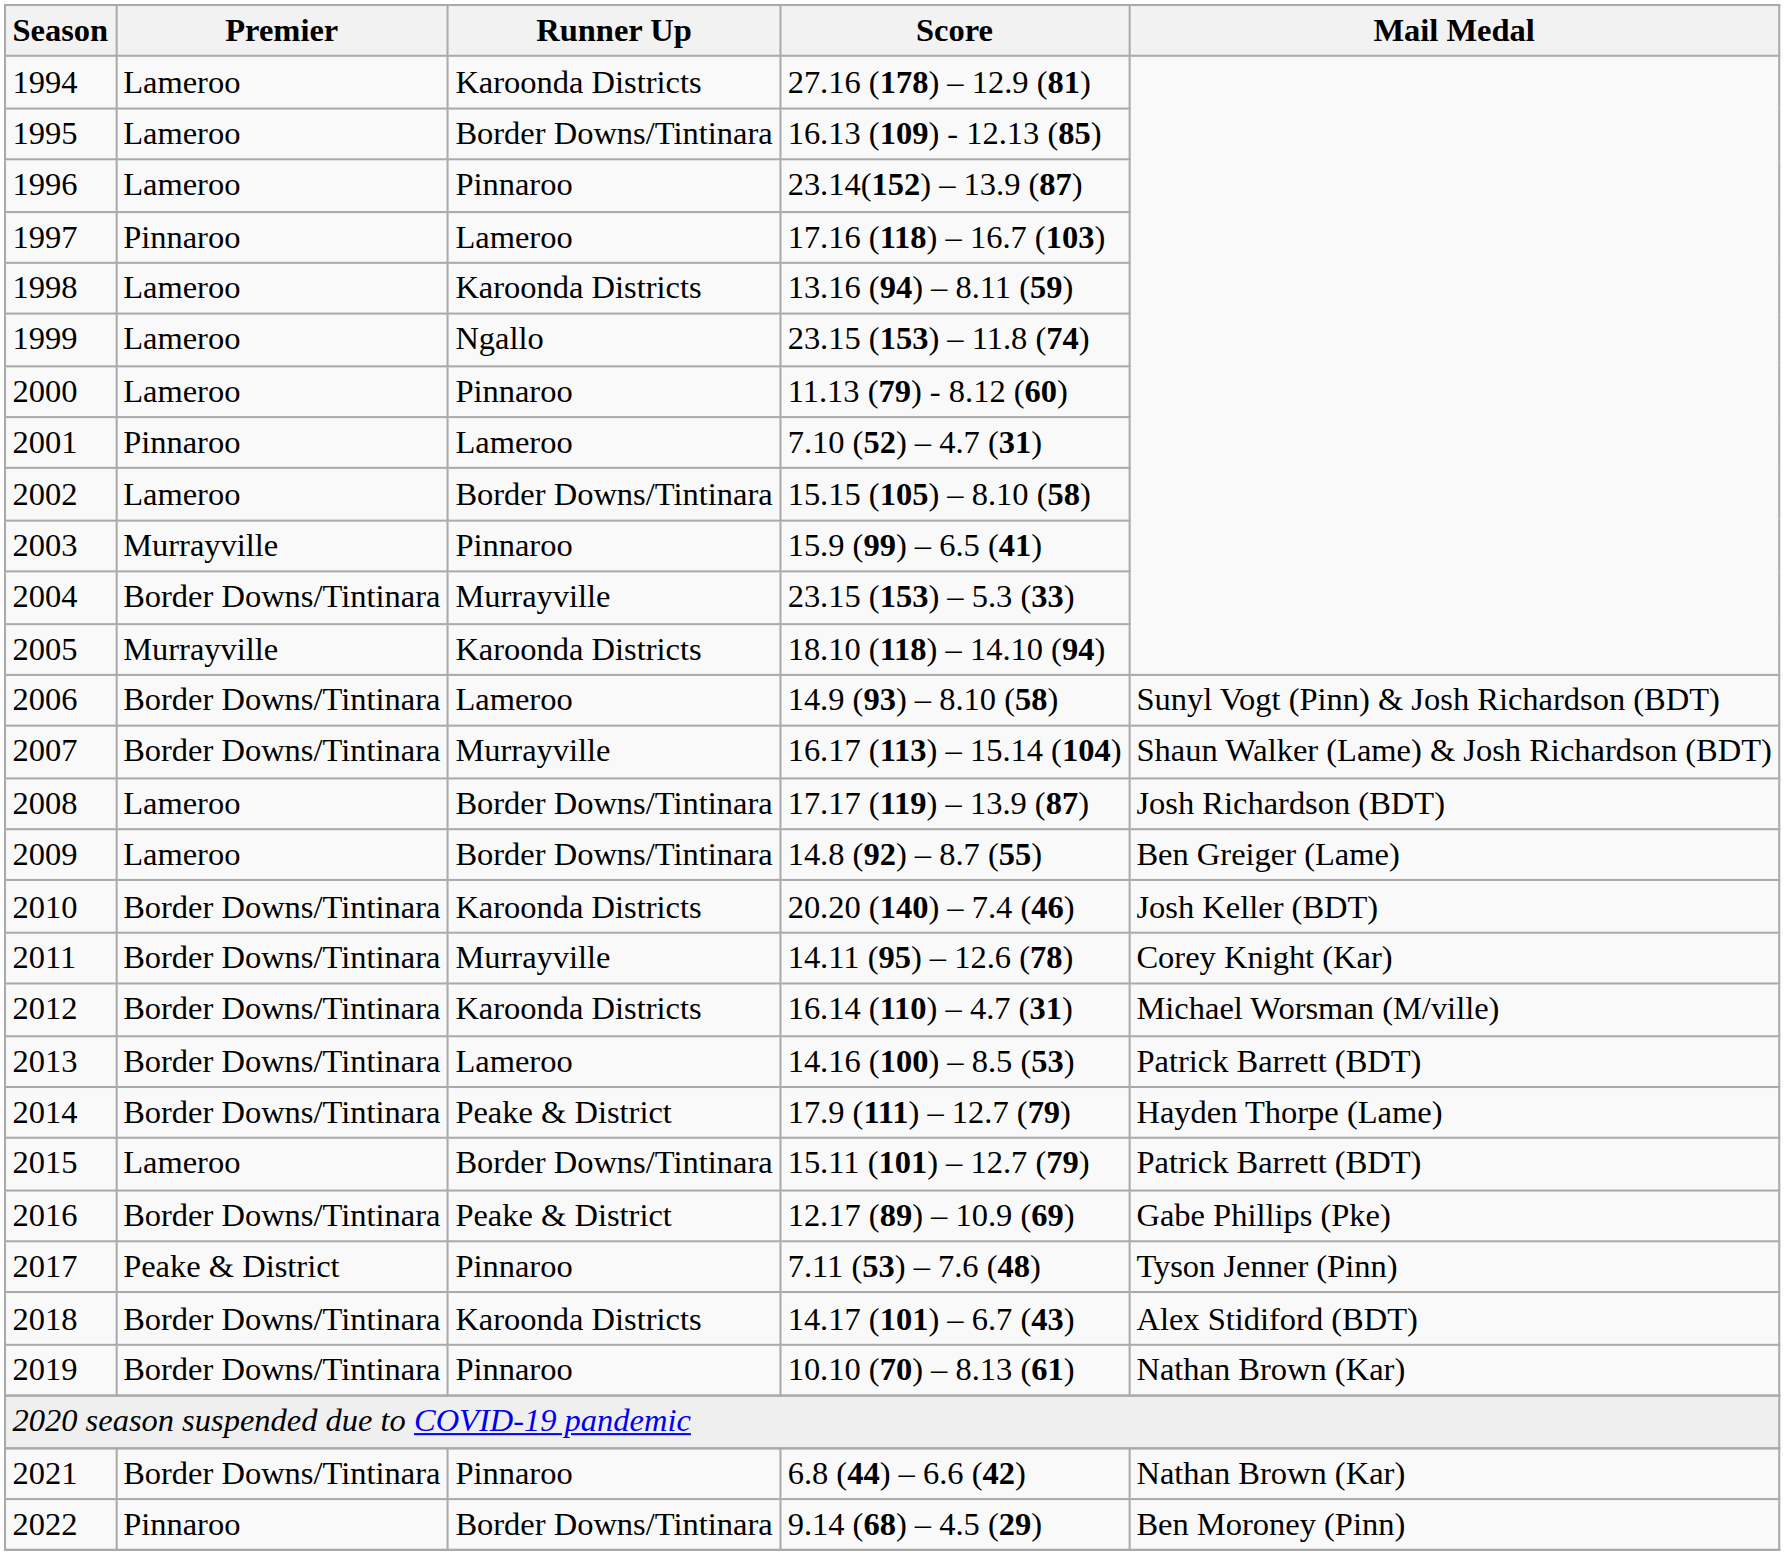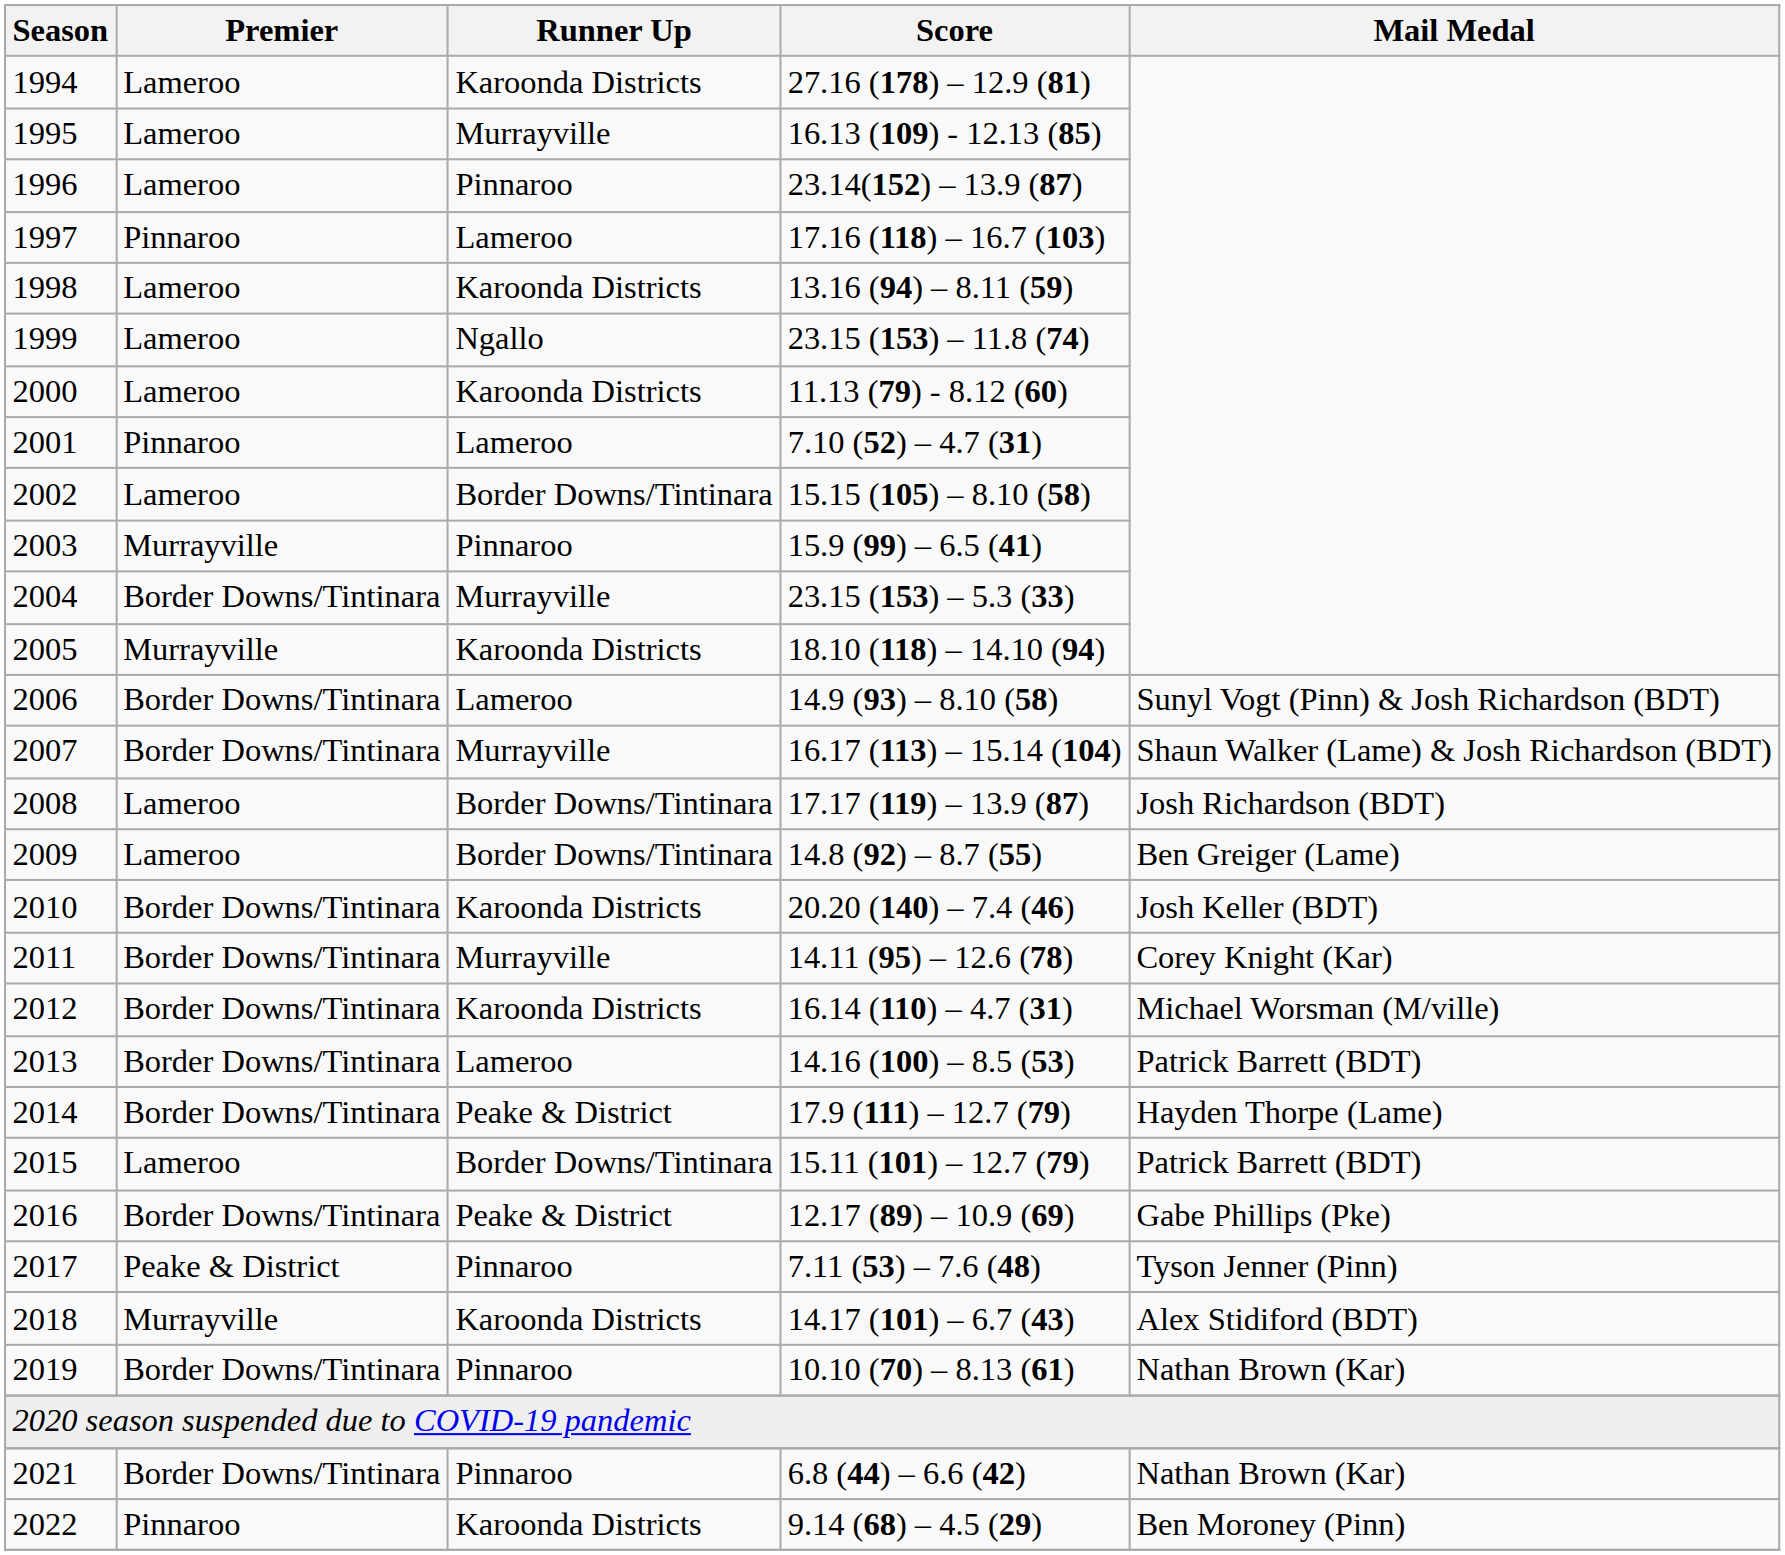1995 | Runner Up: Border Downs/Tintinara -> Murrayville
2000 | Runner Up: Pinnaroo -> Karoonda Districts
2018 | Premier: Border Downs/Tintinara -> Murrayville
2022 | Runner Up: Border Downs/Tintinara -> Karoonda Districts
